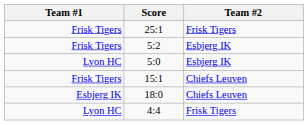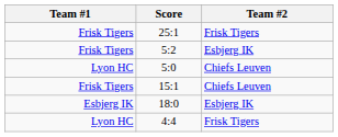5:0 | Team #2: Esbjerg IK -> Chiefs Leuven
18:0 | Team #2: Chiefs Leuven -> Esbjerg IK
